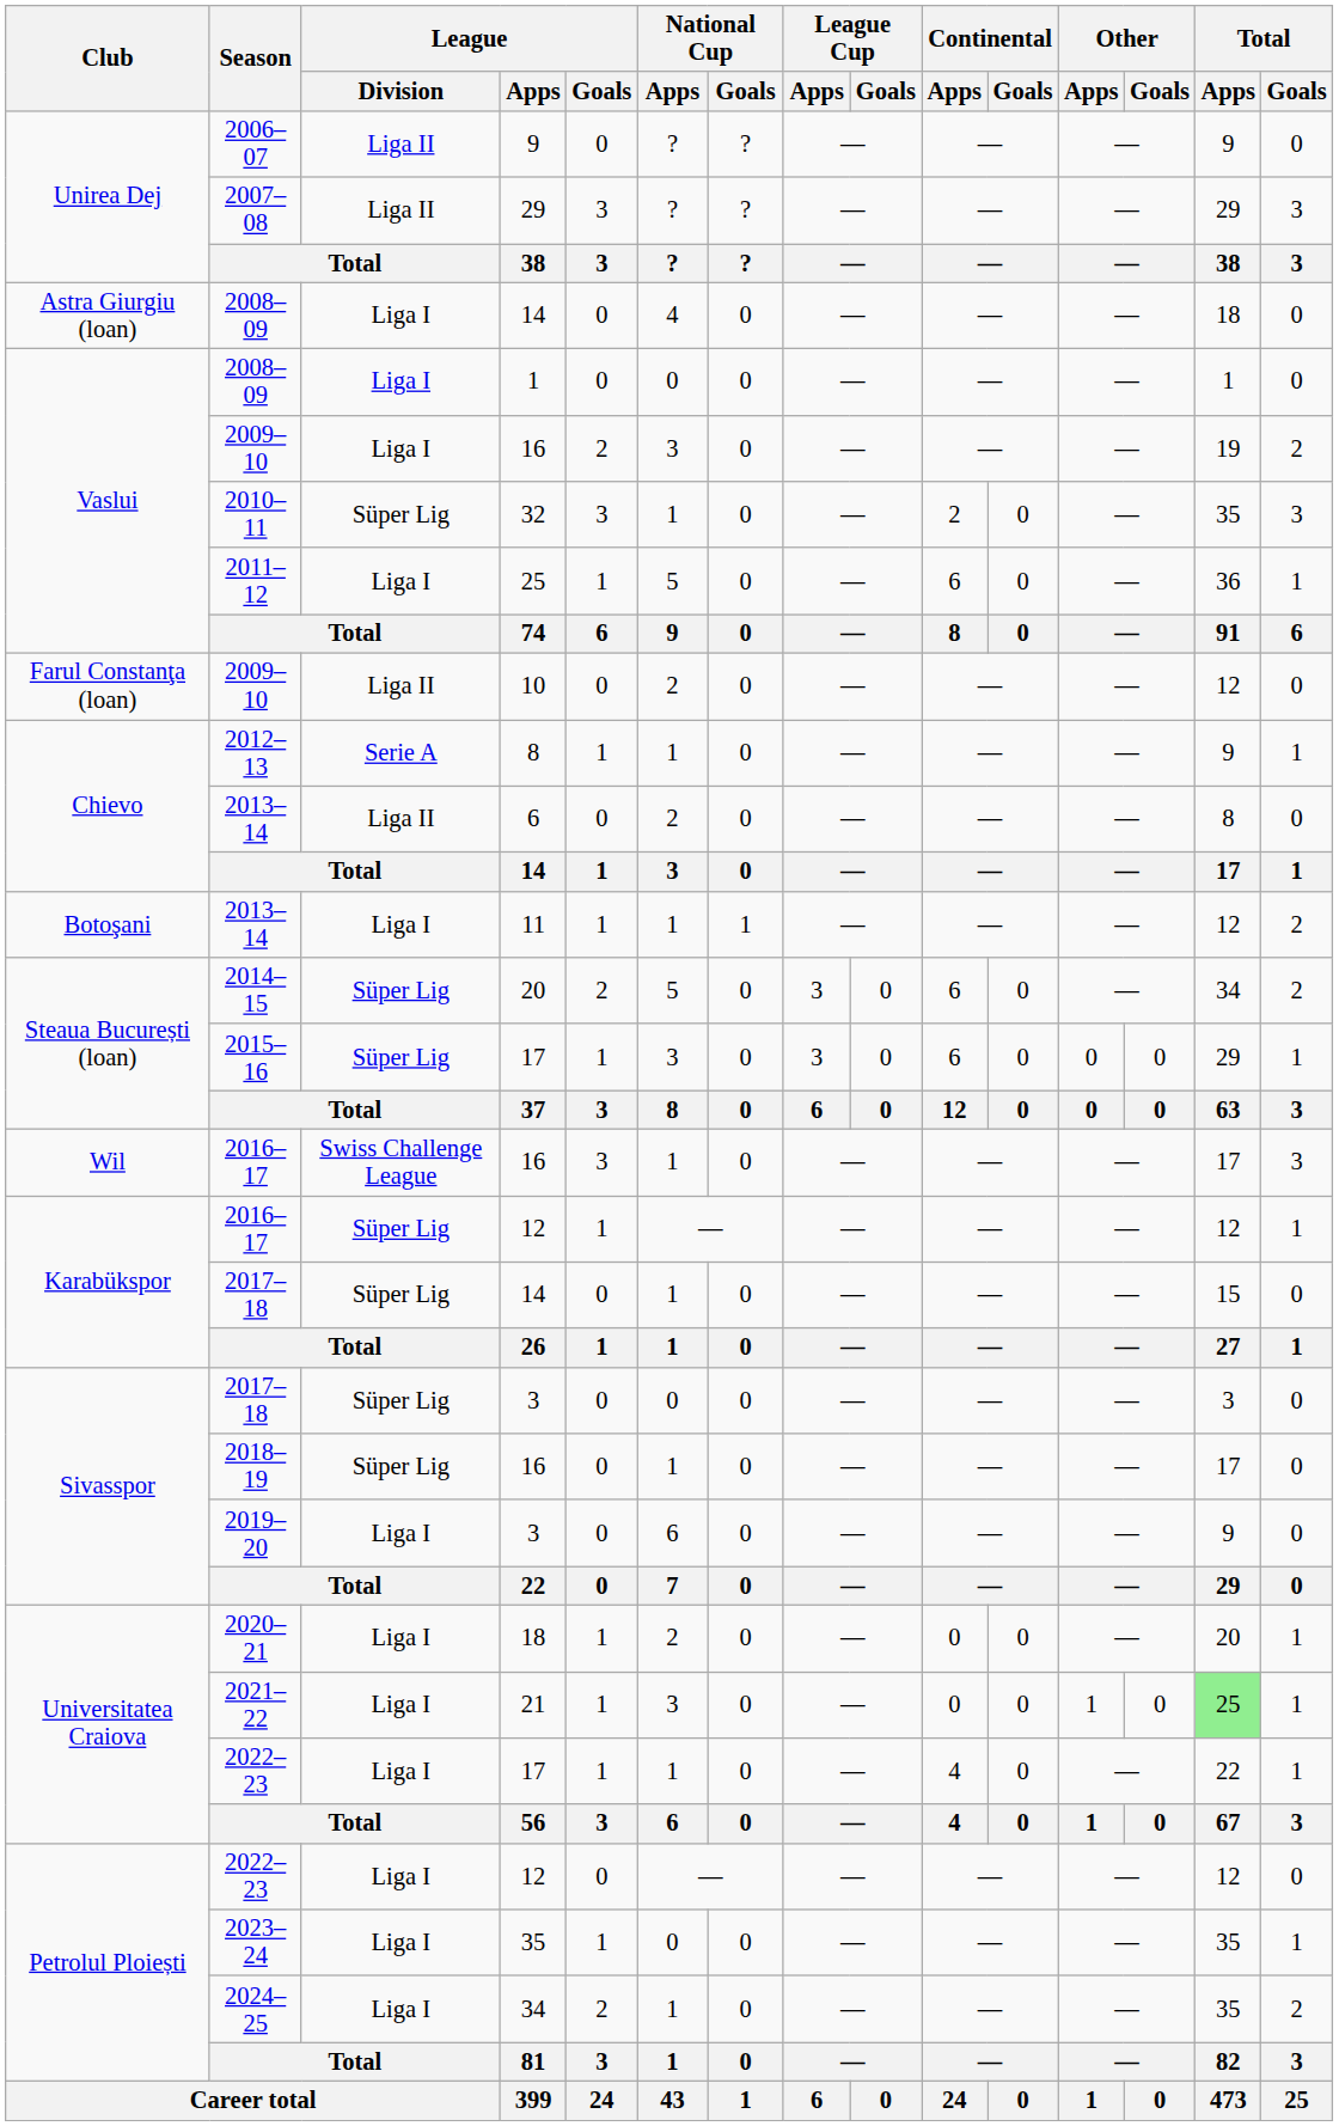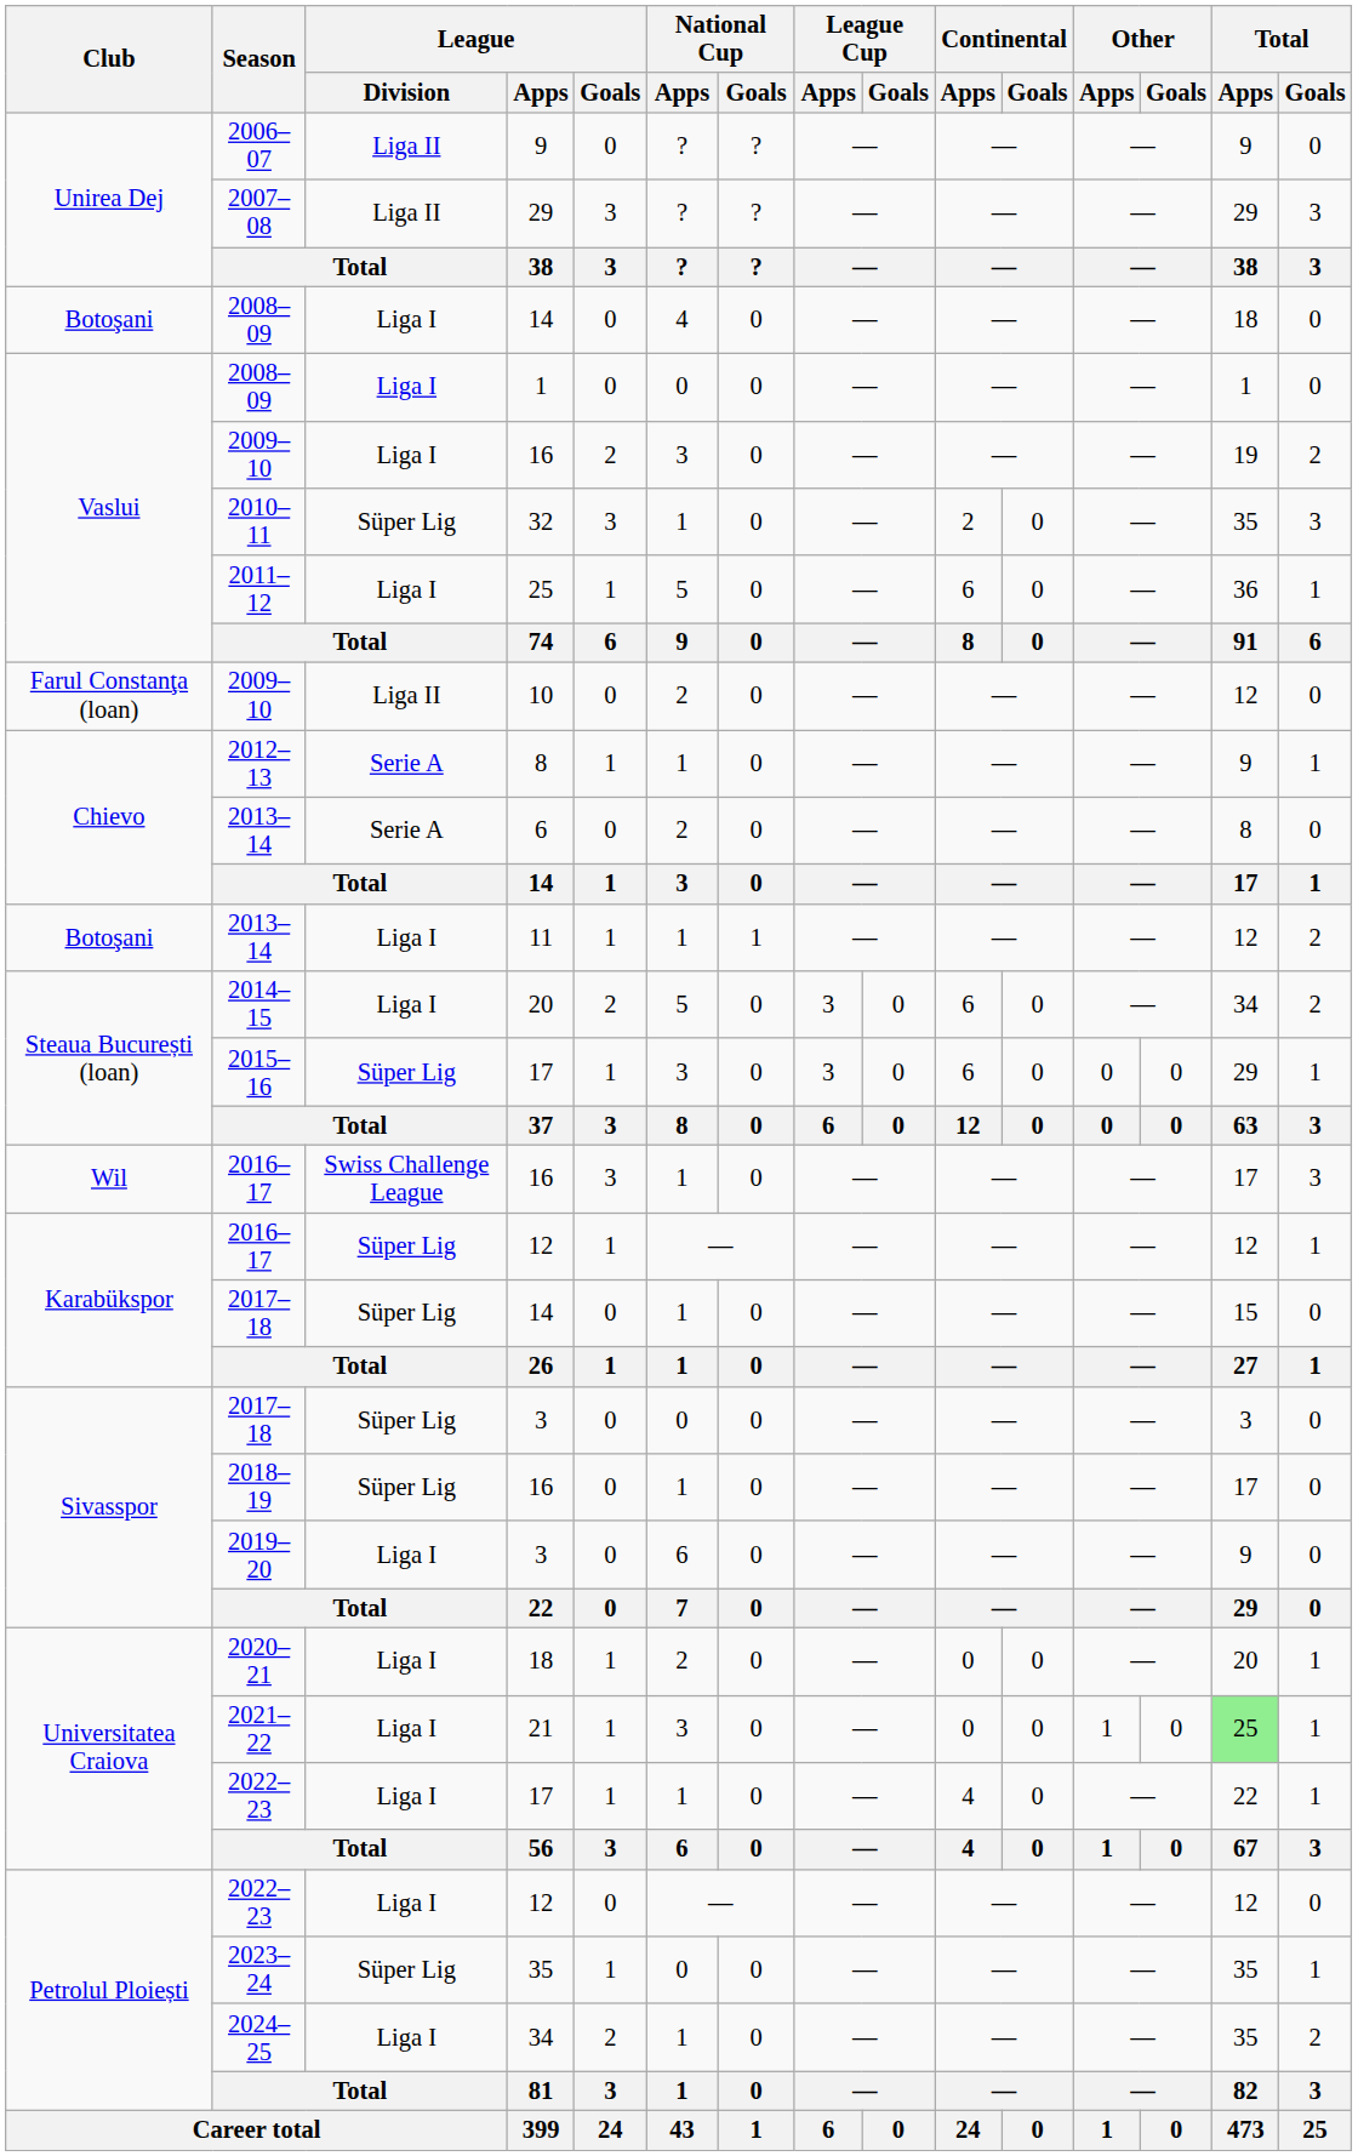2008–09 / 14 | Club: Astra Giurgiu (loan) -> Botoşani
2013–14 / 6 | League / Division: Liga II -> Serie A
2014–15 | League / Division: Süper Lig -> Liga I
2023–24 | League / Division: Liga I -> Süper Lig
